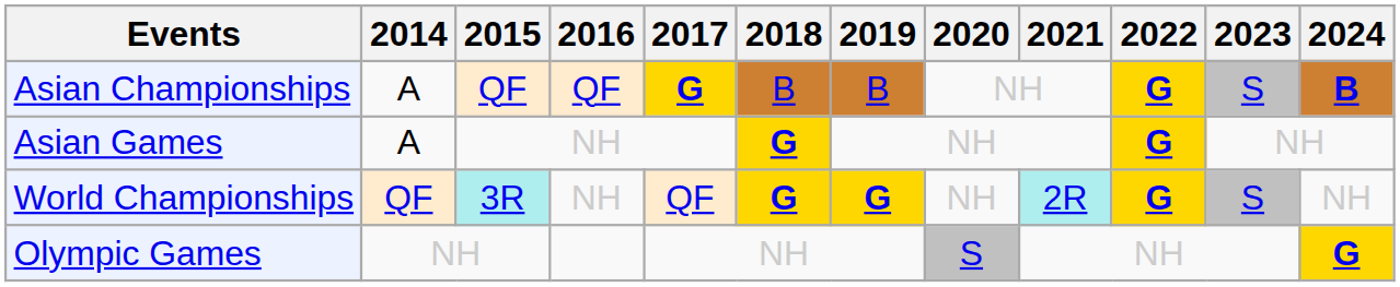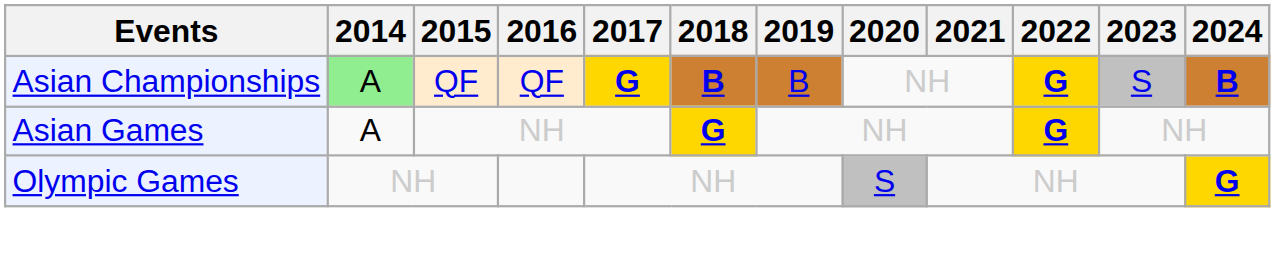Asian Championships | 2014: no background -> lightgreen background
Asian Championships | 2018: normal -> bold
- row: World Championships | QF | 3R | NH | QF | G | G | NH | 2R | G | S | NH
